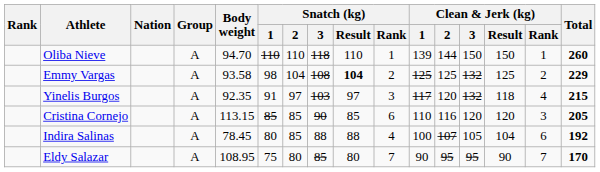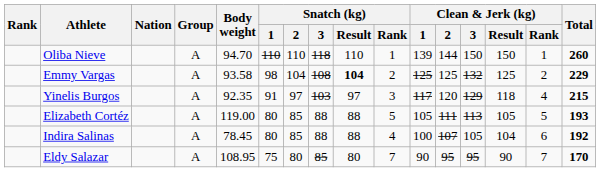Yinelis Burgos | Clean & Jerk (kg) / 3: 132 -> 129
- row: Cristina Cornejo | A | 113.15 | 85 | 85 | 90 | 85 | 6 | 110 | 116 | 120 | 120 | 3 | 205
+ row: Elizabeth Cortéz | A | 119.00 | 80 | 85 | 88 | 88 | 5 | 105 | 111 | 113 | 105 | 5 | 193
